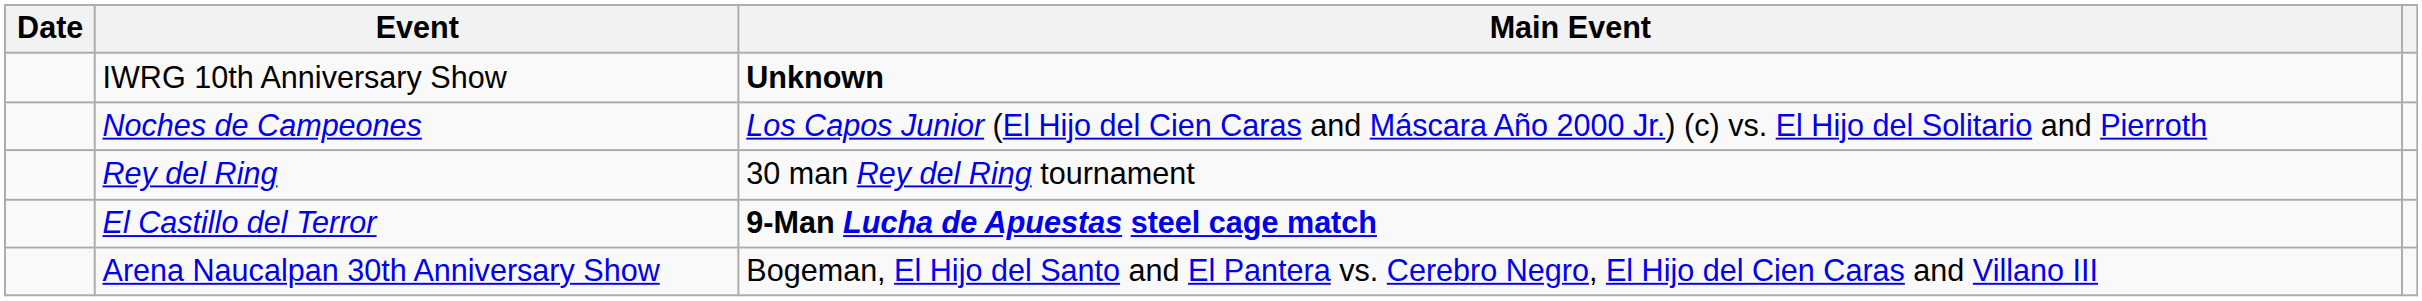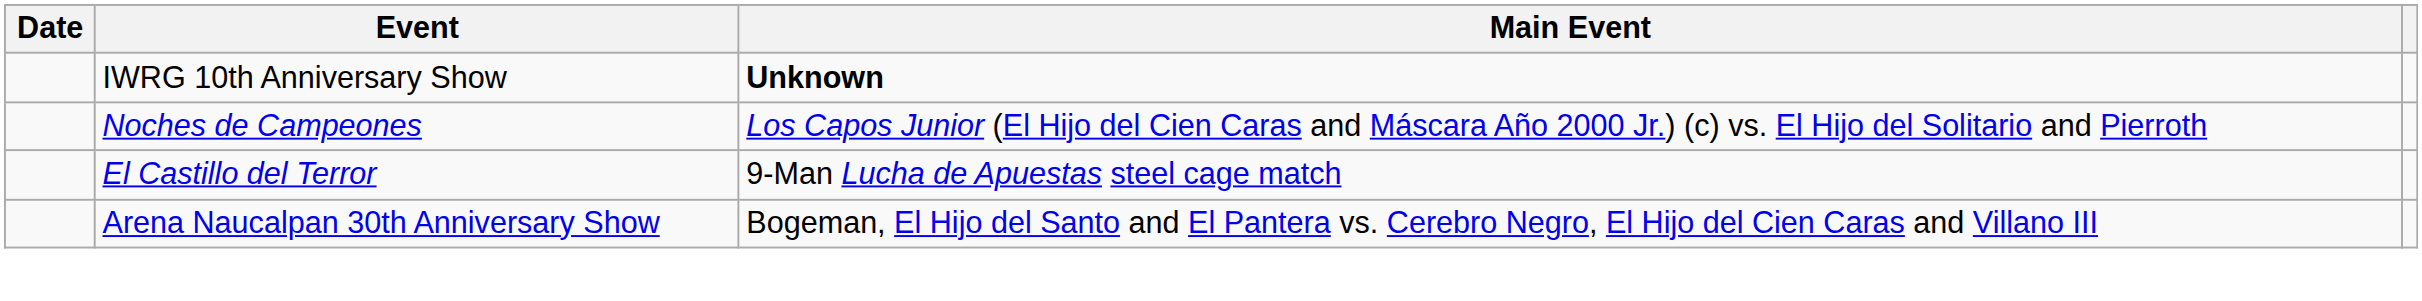- row: Rey del Ring | 30 man Rey del Ring tournament
El Castillo del Terror | Main Event: bold -> normal
